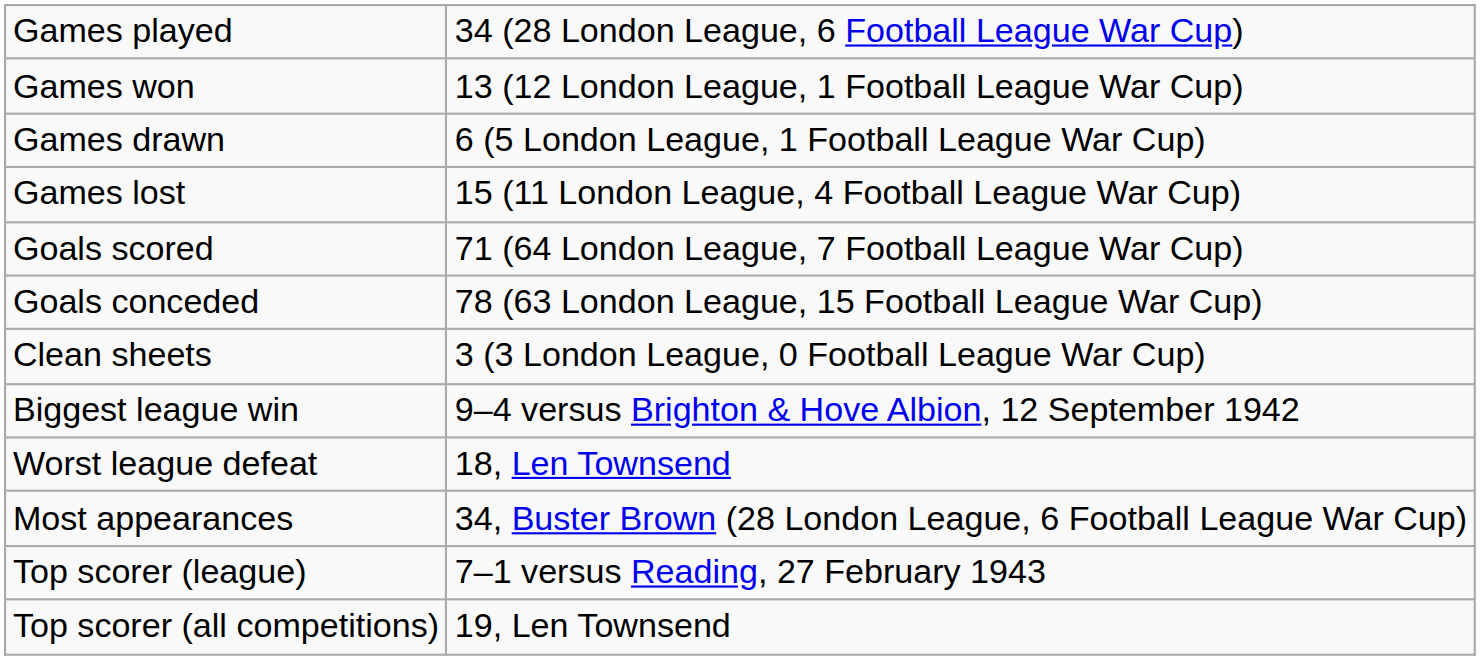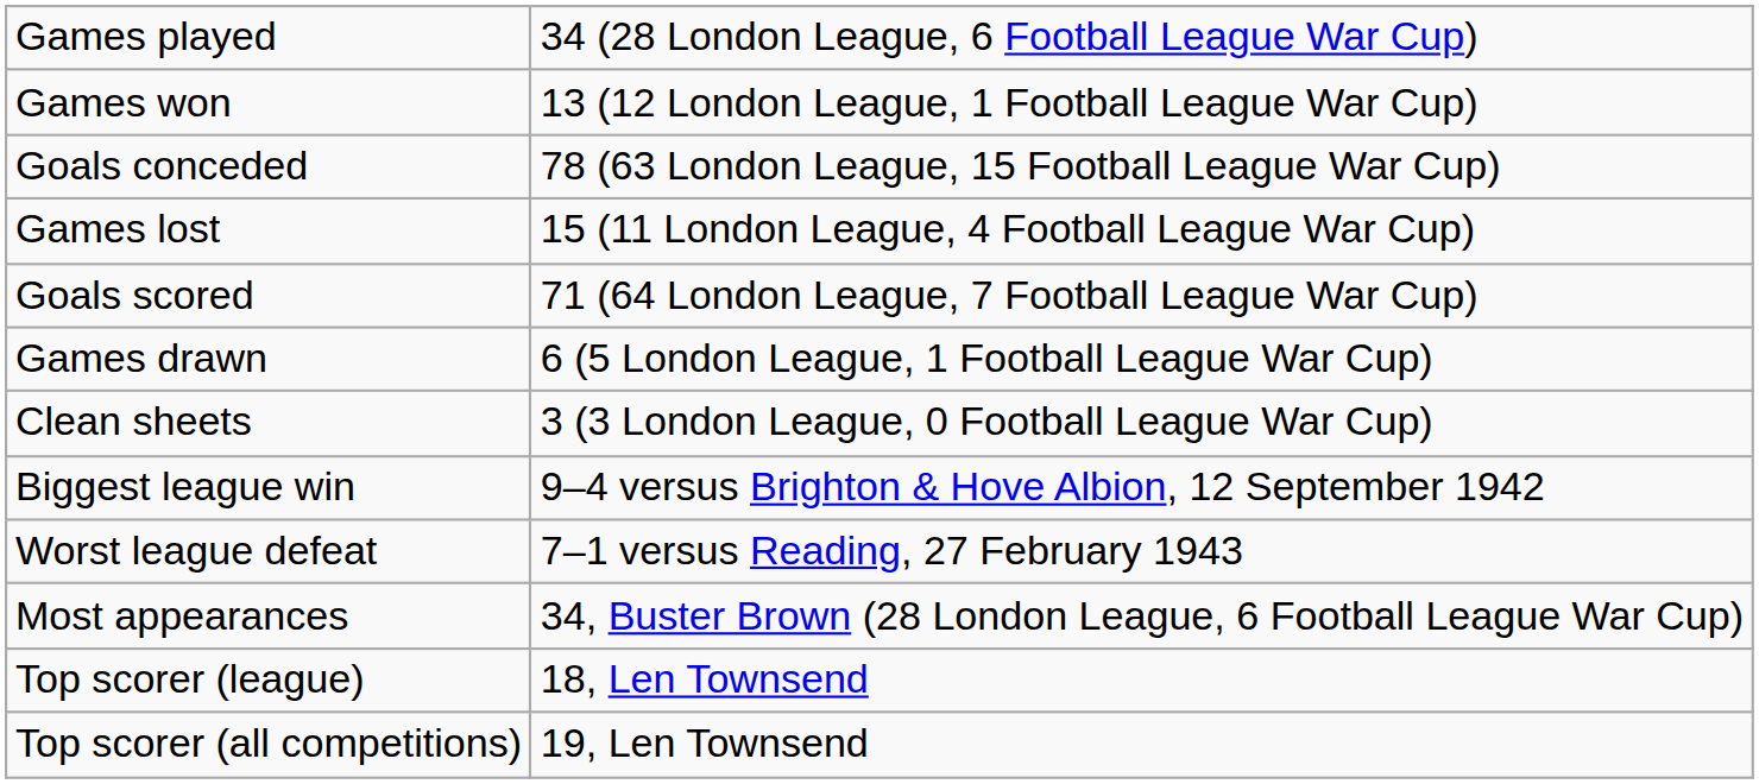rows swapped: Games drawn <-> Goals conceded
Worst league defeat | column 2: 18, Len Townsend -> 7–1 versus Reading, 27 February 1943
Top scorer (league) | column 2: 7–1 versus Reading, 27 February 1943 -> 18, Len Townsend
